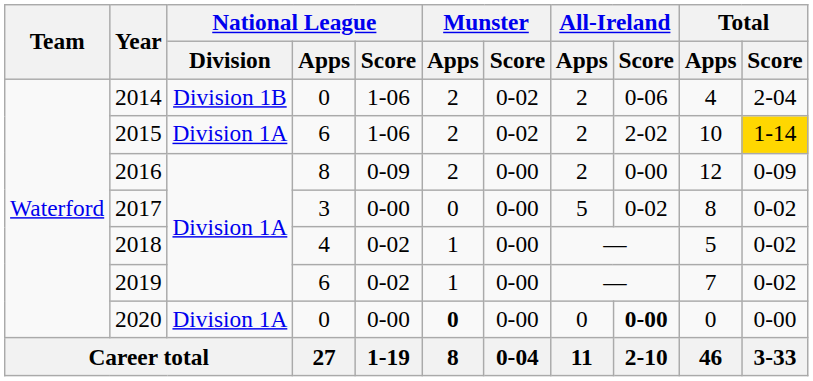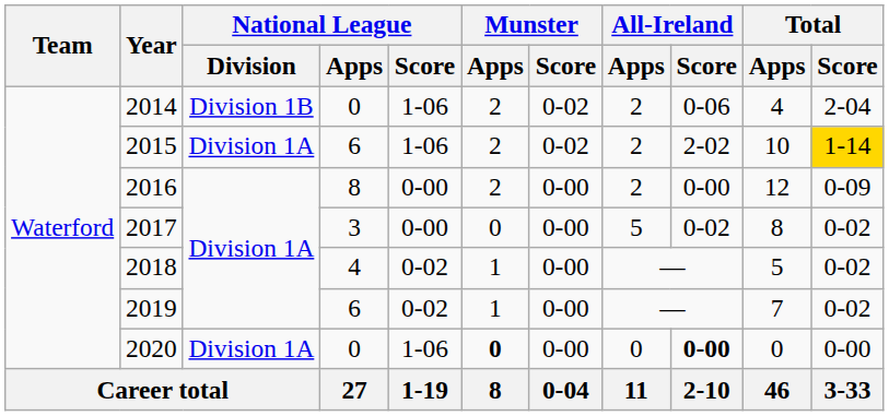2016 | National League / Score: 0-09 -> 0-00
2020 | National League / Score: 0-00 -> 1-06
